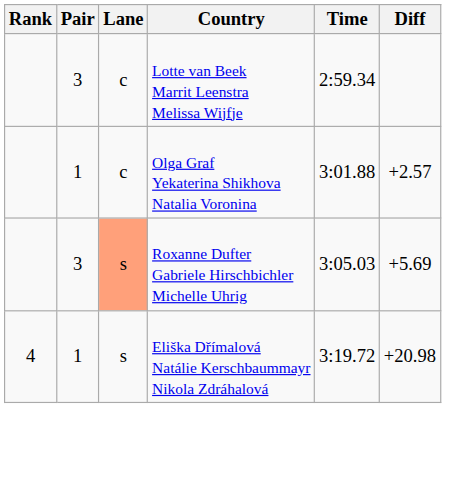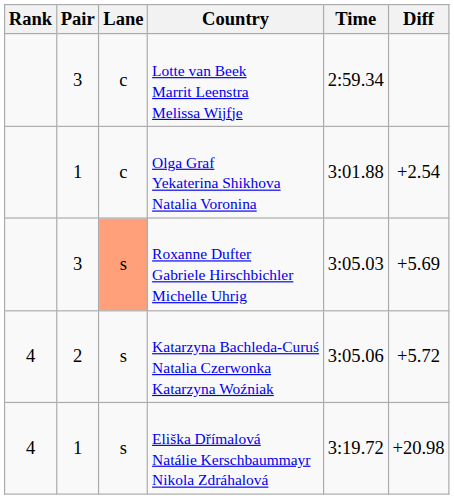Olga Graf Yekaterina Shikhova Natalia Voronina | Diff: +2.57 -> +2.54
+ row: 4 | 2 | s | Katarzyna Bachleda-Curuś Natalia Czerwonka Katarzyna Woźniak | 3:05.06 | +5.72
